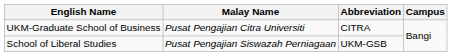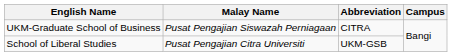UKM-Graduate School of Business | Malay Name: Pusat Pengajian Citra Universiti -> Pusat Pengajian Siswazah Perniagaan
School of Liberal Studies | Malay Name: Pusat Pengajian Siswazah Perniagaan -> Pusat Pengajian Citra Universiti
